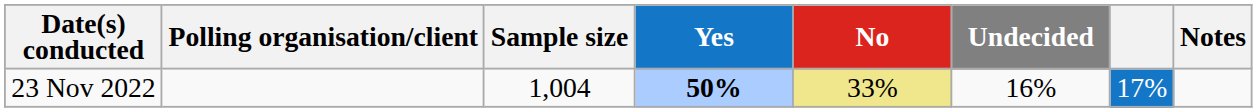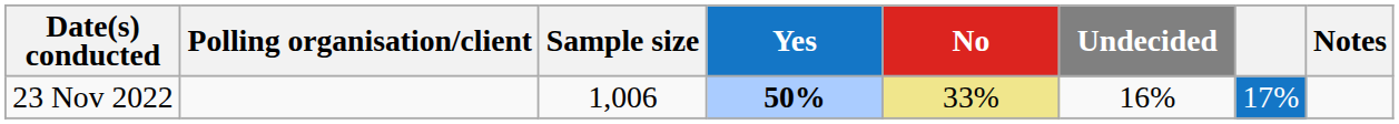23 Nov 2022 | Sample size: 1,004 -> 1,006
